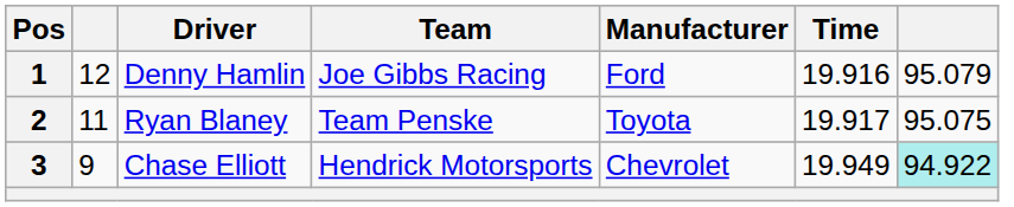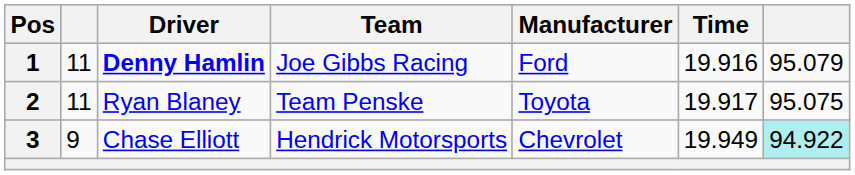1 | column 2: 12 -> 11
1 | Driver: normal -> bold
